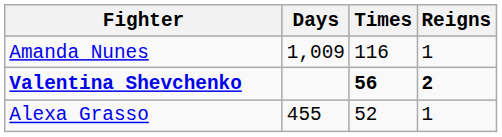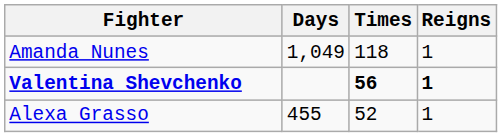Amanda Nunes | Days: 1,009 -> 1,049
Amanda Nunes | Times: 116 -> 118
Valentina Shevchenko | Reigns: 2 -> 1
